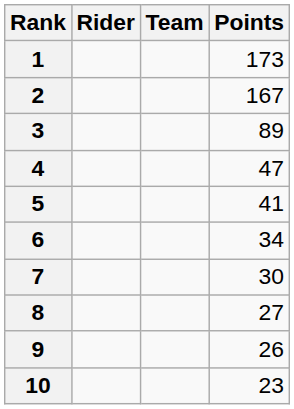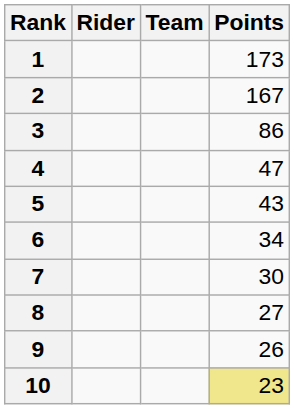3 | Points: 89 -> 86
5 | Points: 41 -> 43
10 | Points: no background -> khaki background
